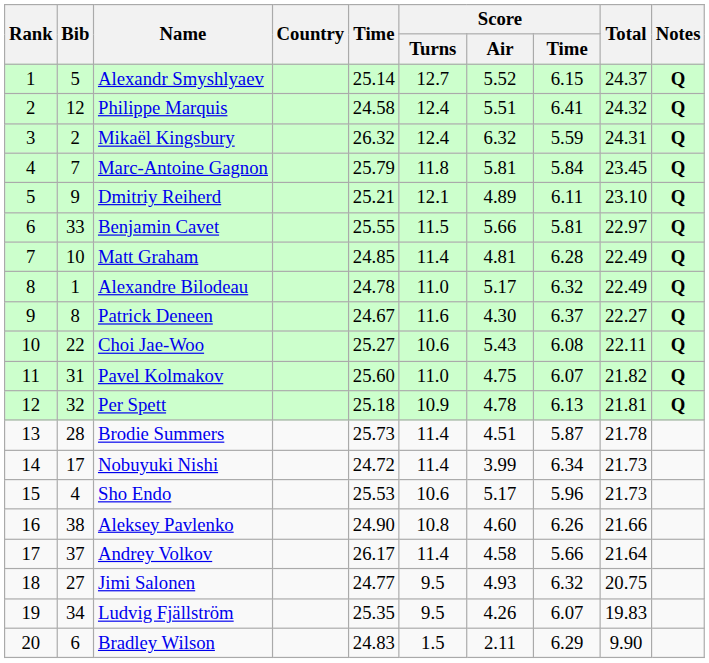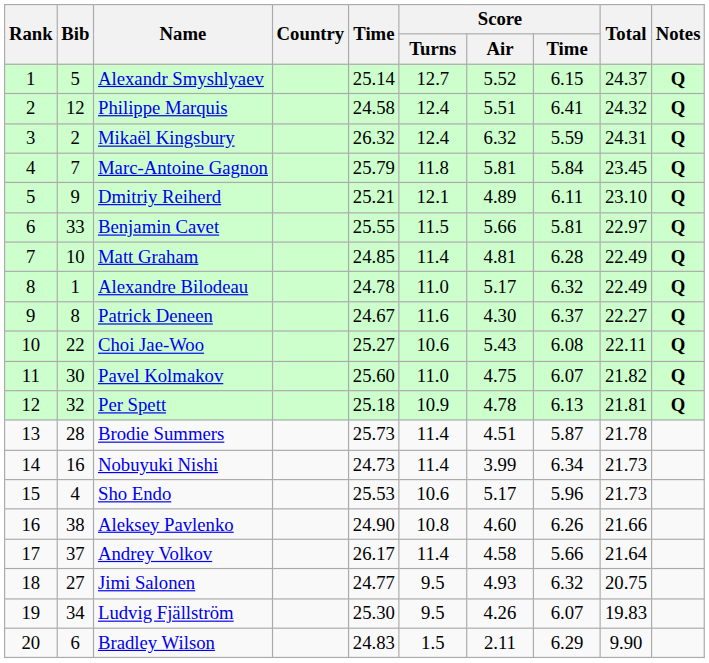Pavel Kolmakov | Bib: 31 -> 30
Nobuyuki Nishi | Bib: 17 -> 16
Nobuyuki Nishi | Time: 24.72 -> 24.73
Ludvig Fjällström | Time: 25.35 -> 25.30
